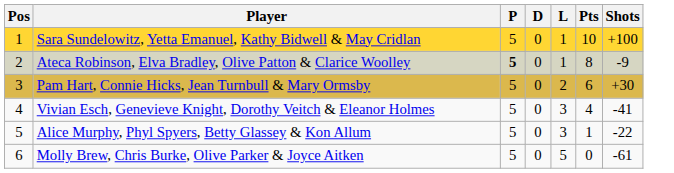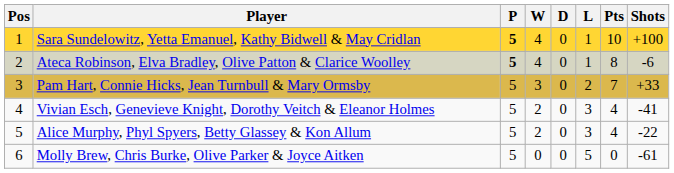+ column: W | 4 | 4 | 3 | 2 | 2 | 0
Sara Sundelowitz, Yetta Emanuel, Kathy Bidwell & May Cridlan | P: normal -> bold
Ateca Robinson, Elva Bradley, Olive Patton & Clarice Woolley | Shots: -9 -> -6
Pam Hart, Connie Hicks, Jean Turnbull & Mary Ormsby | Pts: 6 -> 7
Pam Hart, Connie Hicks, Jean Turnbull & Mary Ormsby | Shots: +30 -> +33
Alice Murphy, Phyl Spyers, Betty Glassey & Kon Allum | Pts: 1 -> 4
